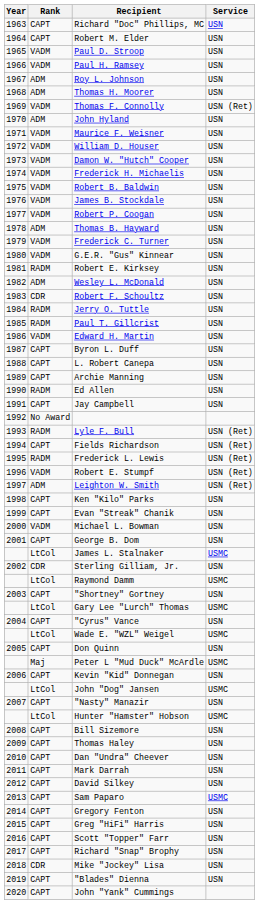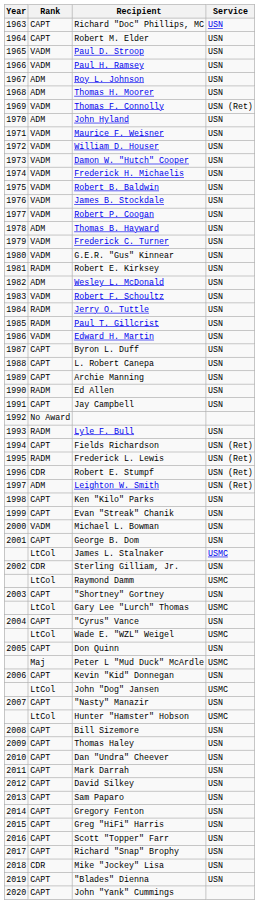Robert F. Schoultz | Rank: CDR -> VADM
Lyle F. Bull | Service: USN (Ret) -> USN
Robert E. Stumpf | Rank: VADM -> CDR
Sam Paparo | Service: USMC -> USN
